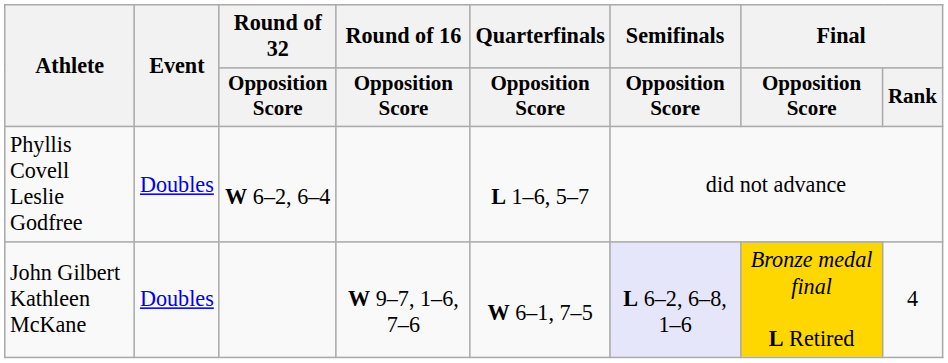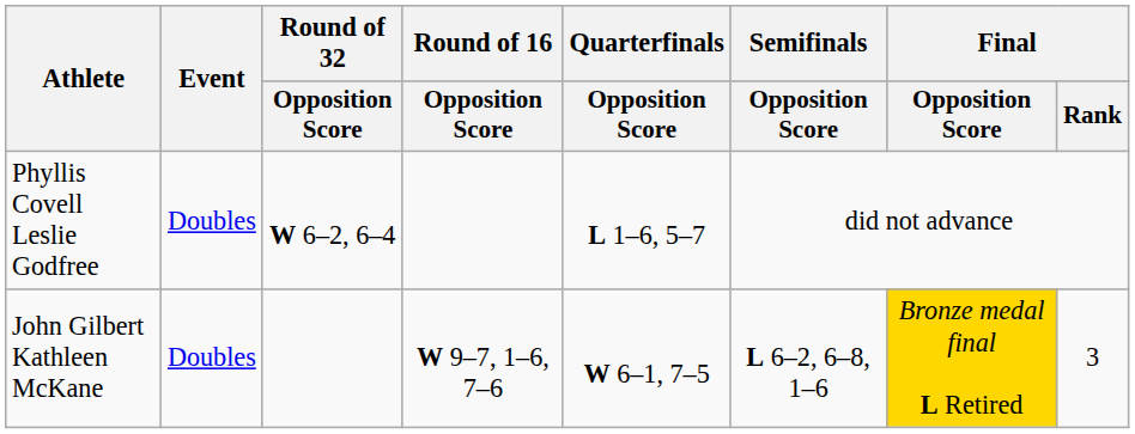John Gilbert Kathleen McKane | Semifinals / Opposition Score: lavender background -> no background
John Gilbert Kathleen McKane | Final / Rank: 4 -> 3
